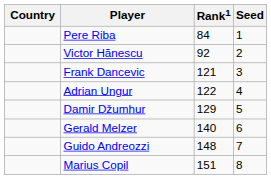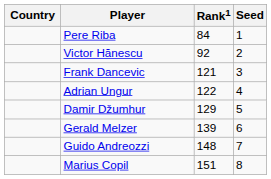Gerald Melzer | Rank1: 140 -> 139
